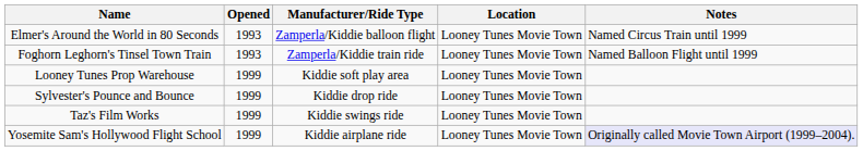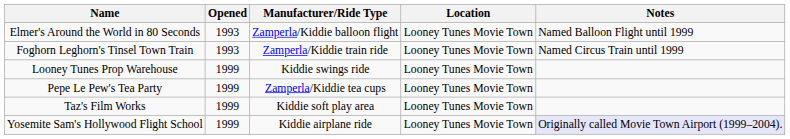Elmer's Around the World in 80 Seconds | Notes: Named Circus Train until 1999 -> Named Balloon Flight until 1999
Foghorn Leghorn's Tinsel Town Train | Notes: Named Balloon Flight until 1999 -> Named Circus Train until 1999
Looney Tunes Prop Warehouse | Manufacturer/Ride Type: Kiddie soft play area -> Kiddie swings ride
+ row: Pepe Le Pew's Tea Party | 1999 | Zamperla/Kiddie tea cups | Looney Tunes Movie Town
- row: Sylvester's Pounce and Bounce | 1999 | Kiddie drop ride | Looney Tunes Movie Town
Taz's Film Works | Manufacturer/Ride Type: Kiddie swings ride -> Kiddie soft play area
